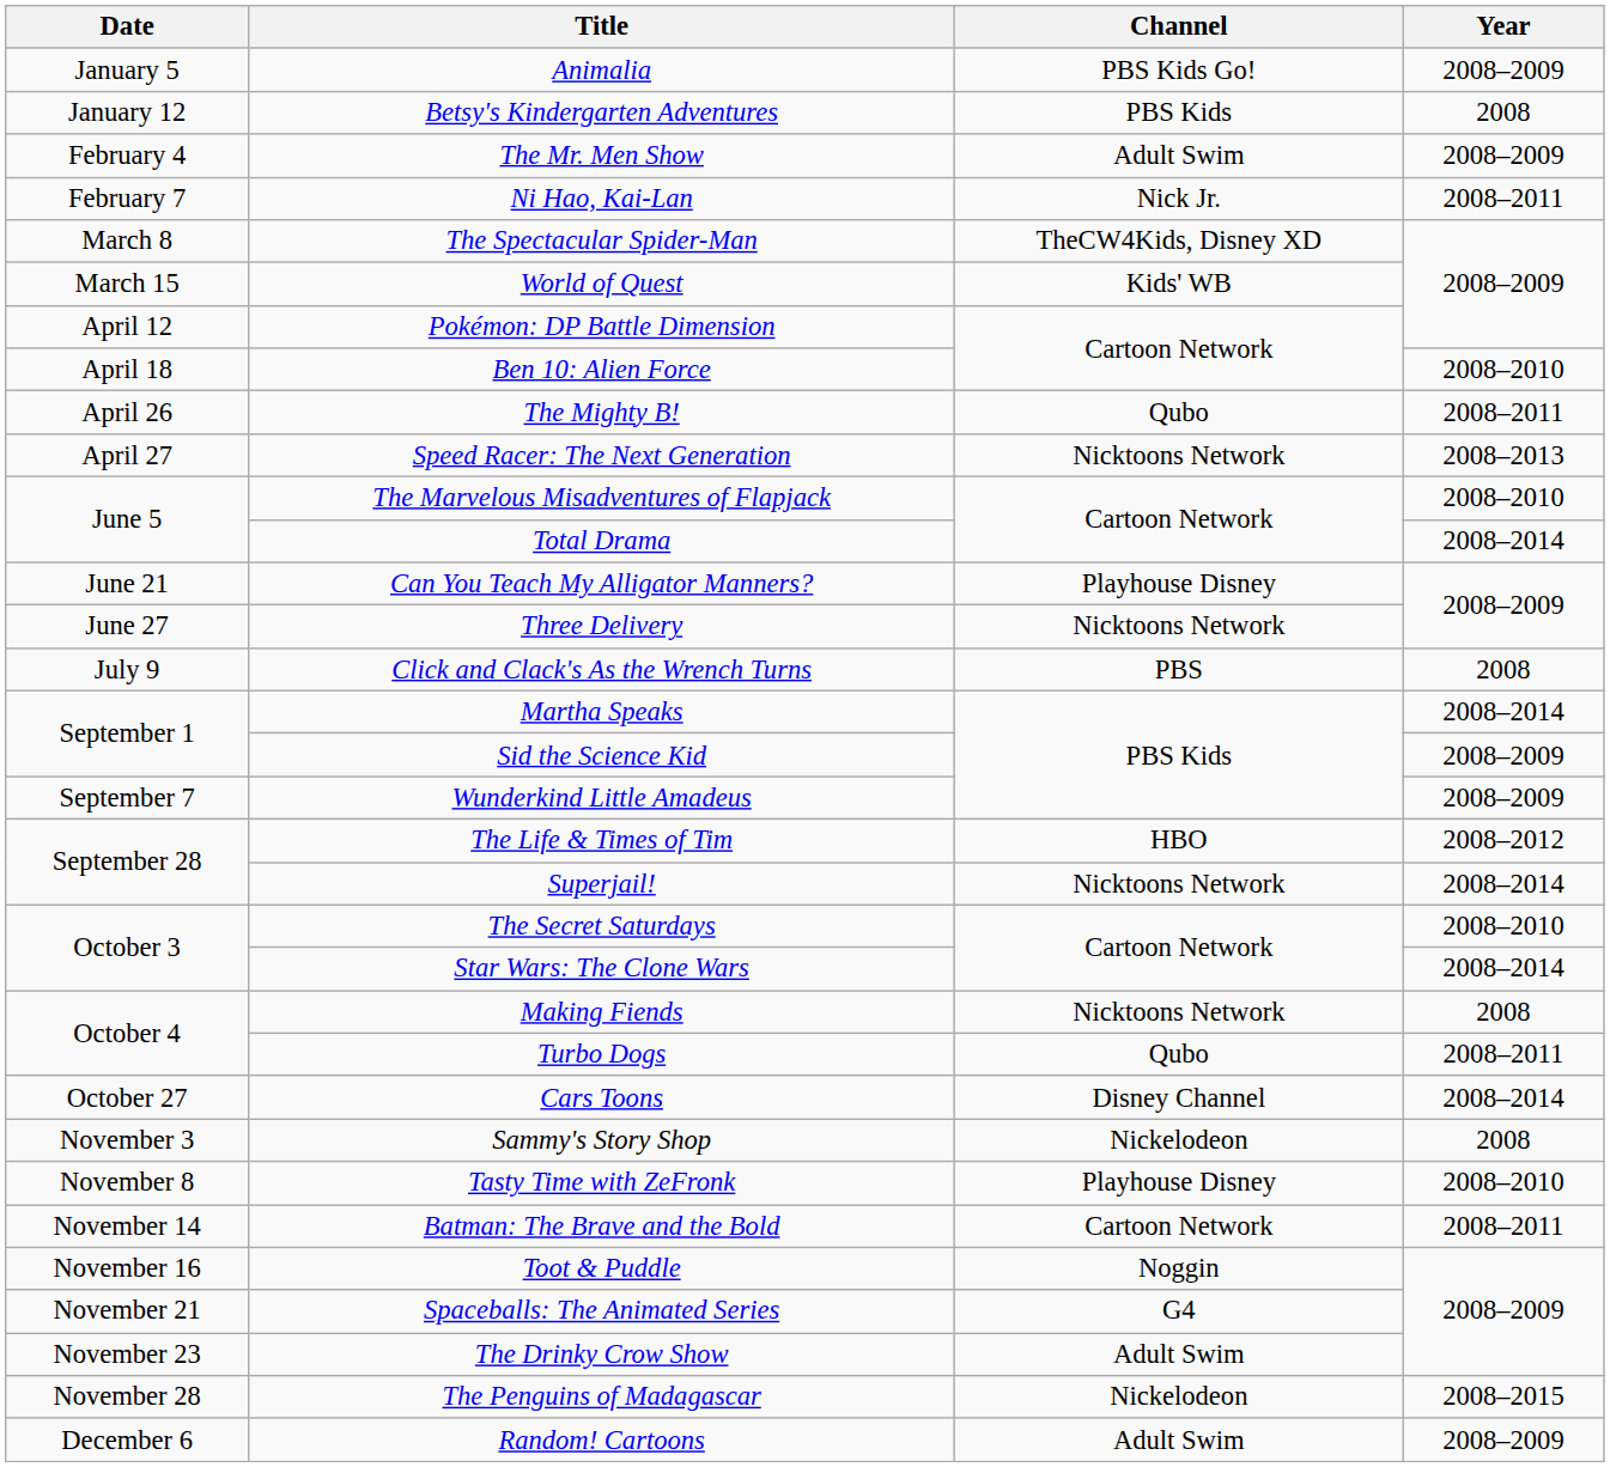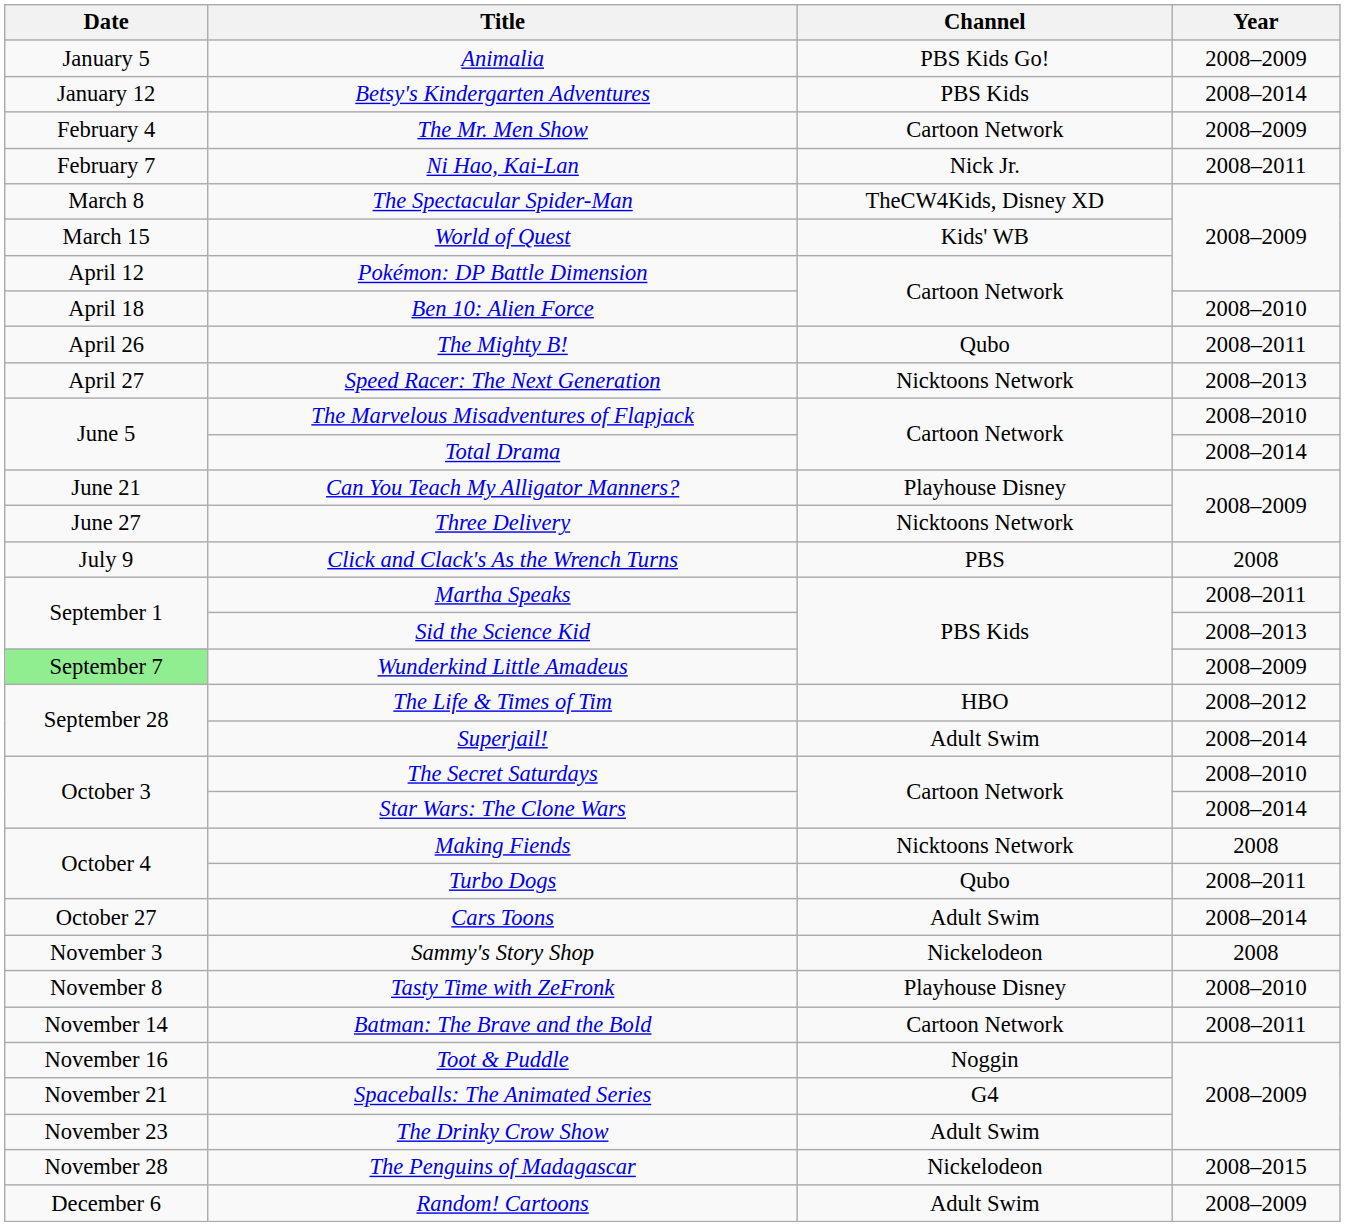Betsy's Kindergarten Adventures | Year: 2008 -> 2008–2014
The Mr. Men Show | Channel: Adult Swim -> Cartoon Network
Martha Speaks | Year: 2008–2014 -> 2008–2011
Sid the Science Kid | Year: 2008–2009 -> 2008–2013
Wunderkind Little Amadeus | Date: no background -> lightgreen background
Superjail! | Channel: Nicktoons Network -> Adult Swim
Cars Toons | Channel: Disney Channel -> Adult Swim
